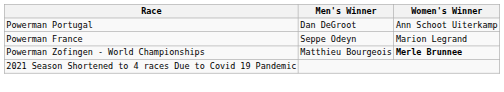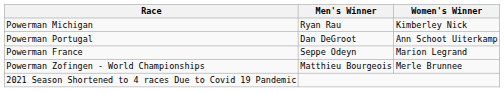+ row: Powerman Michigan | Ryan Rau | Kimberley Nick
Powerman Zofingen - World Championships | Women's Winner: bold -> normal
